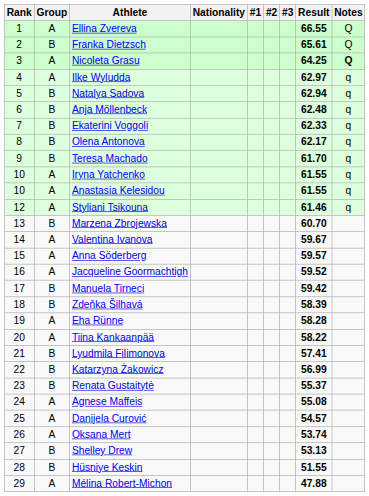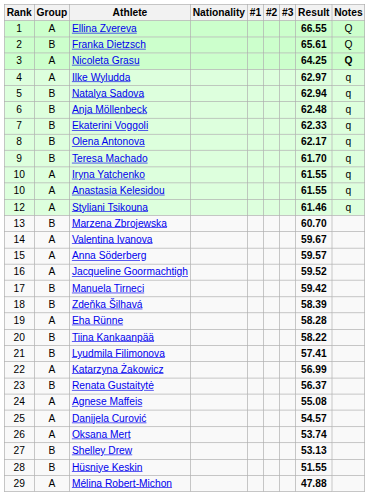Tiina Kankaanpää | Group: A -> B
Katarzyna Żakowicz | Group: B -> A
Renata Gustaitytė | Result: 55.37 -> 56.37
